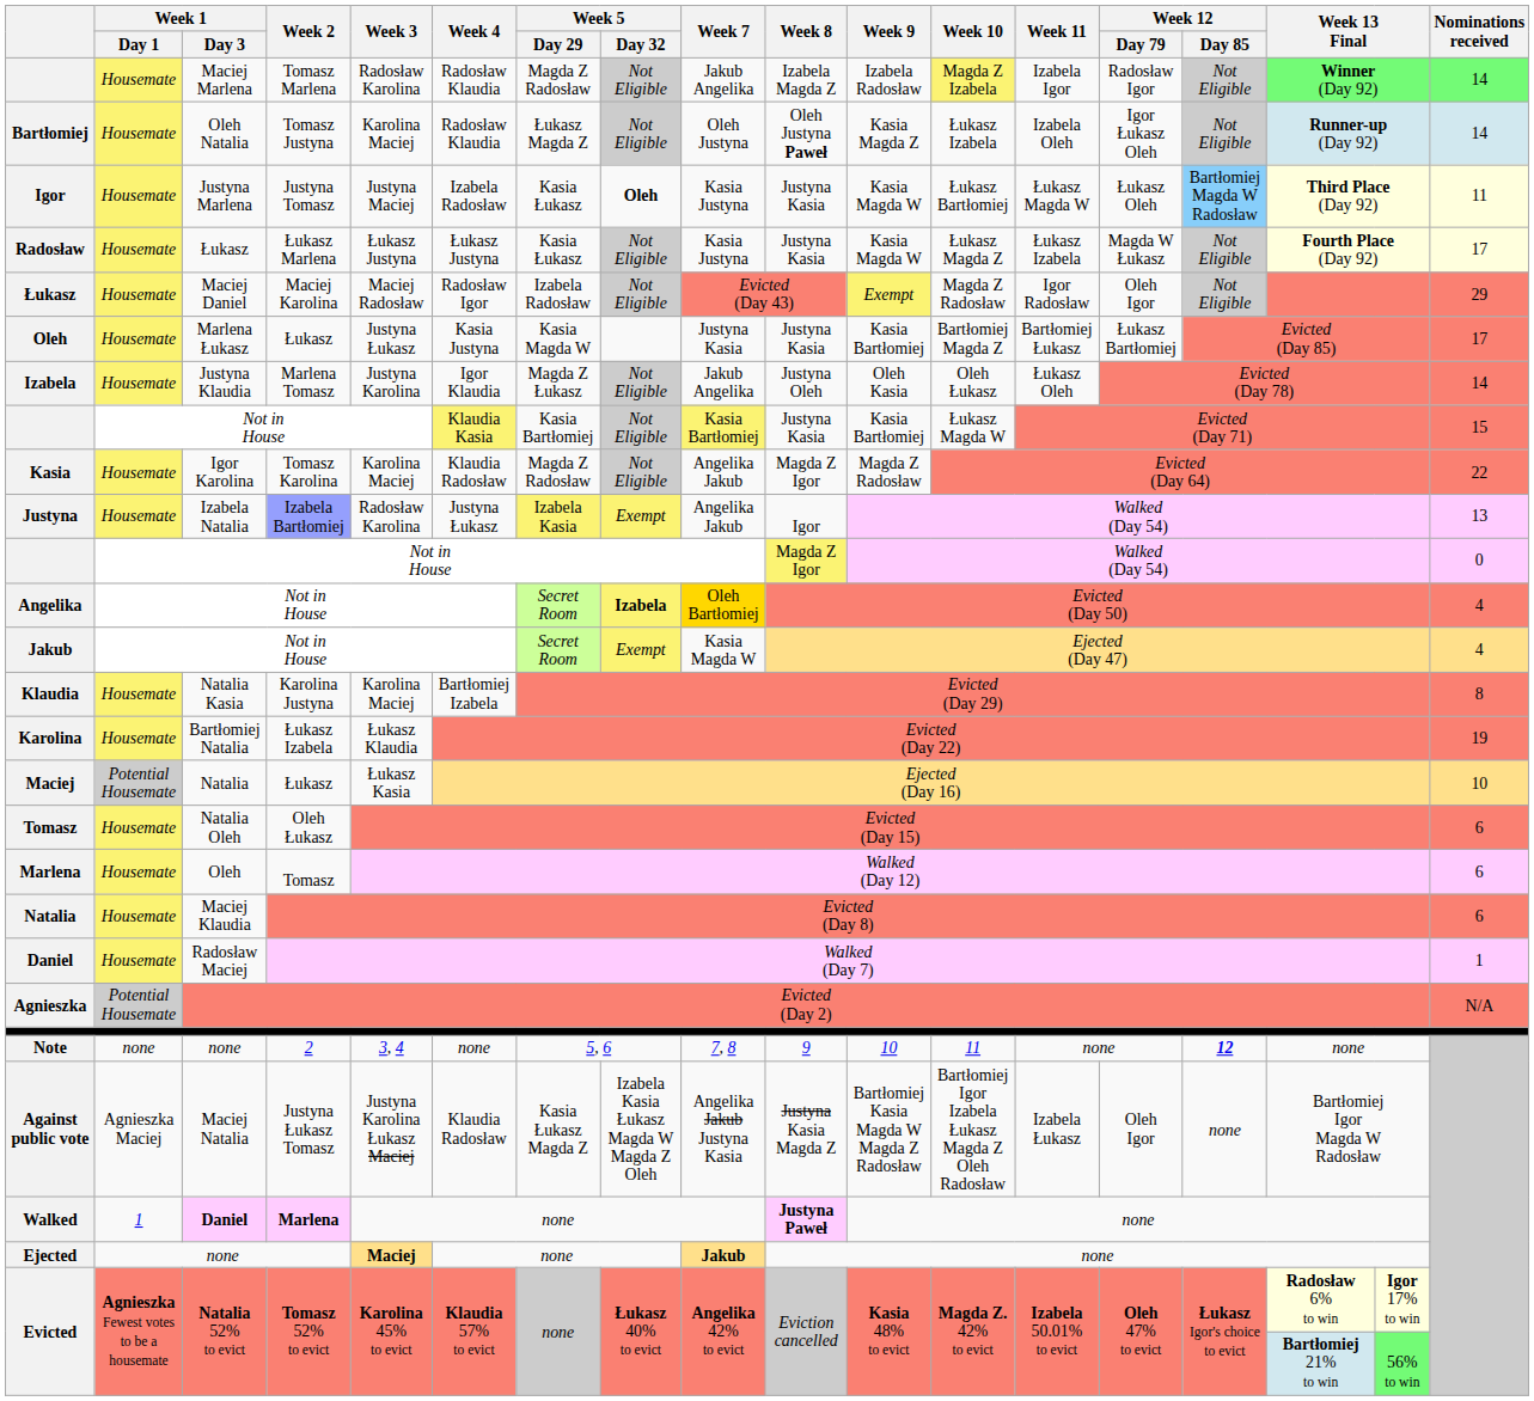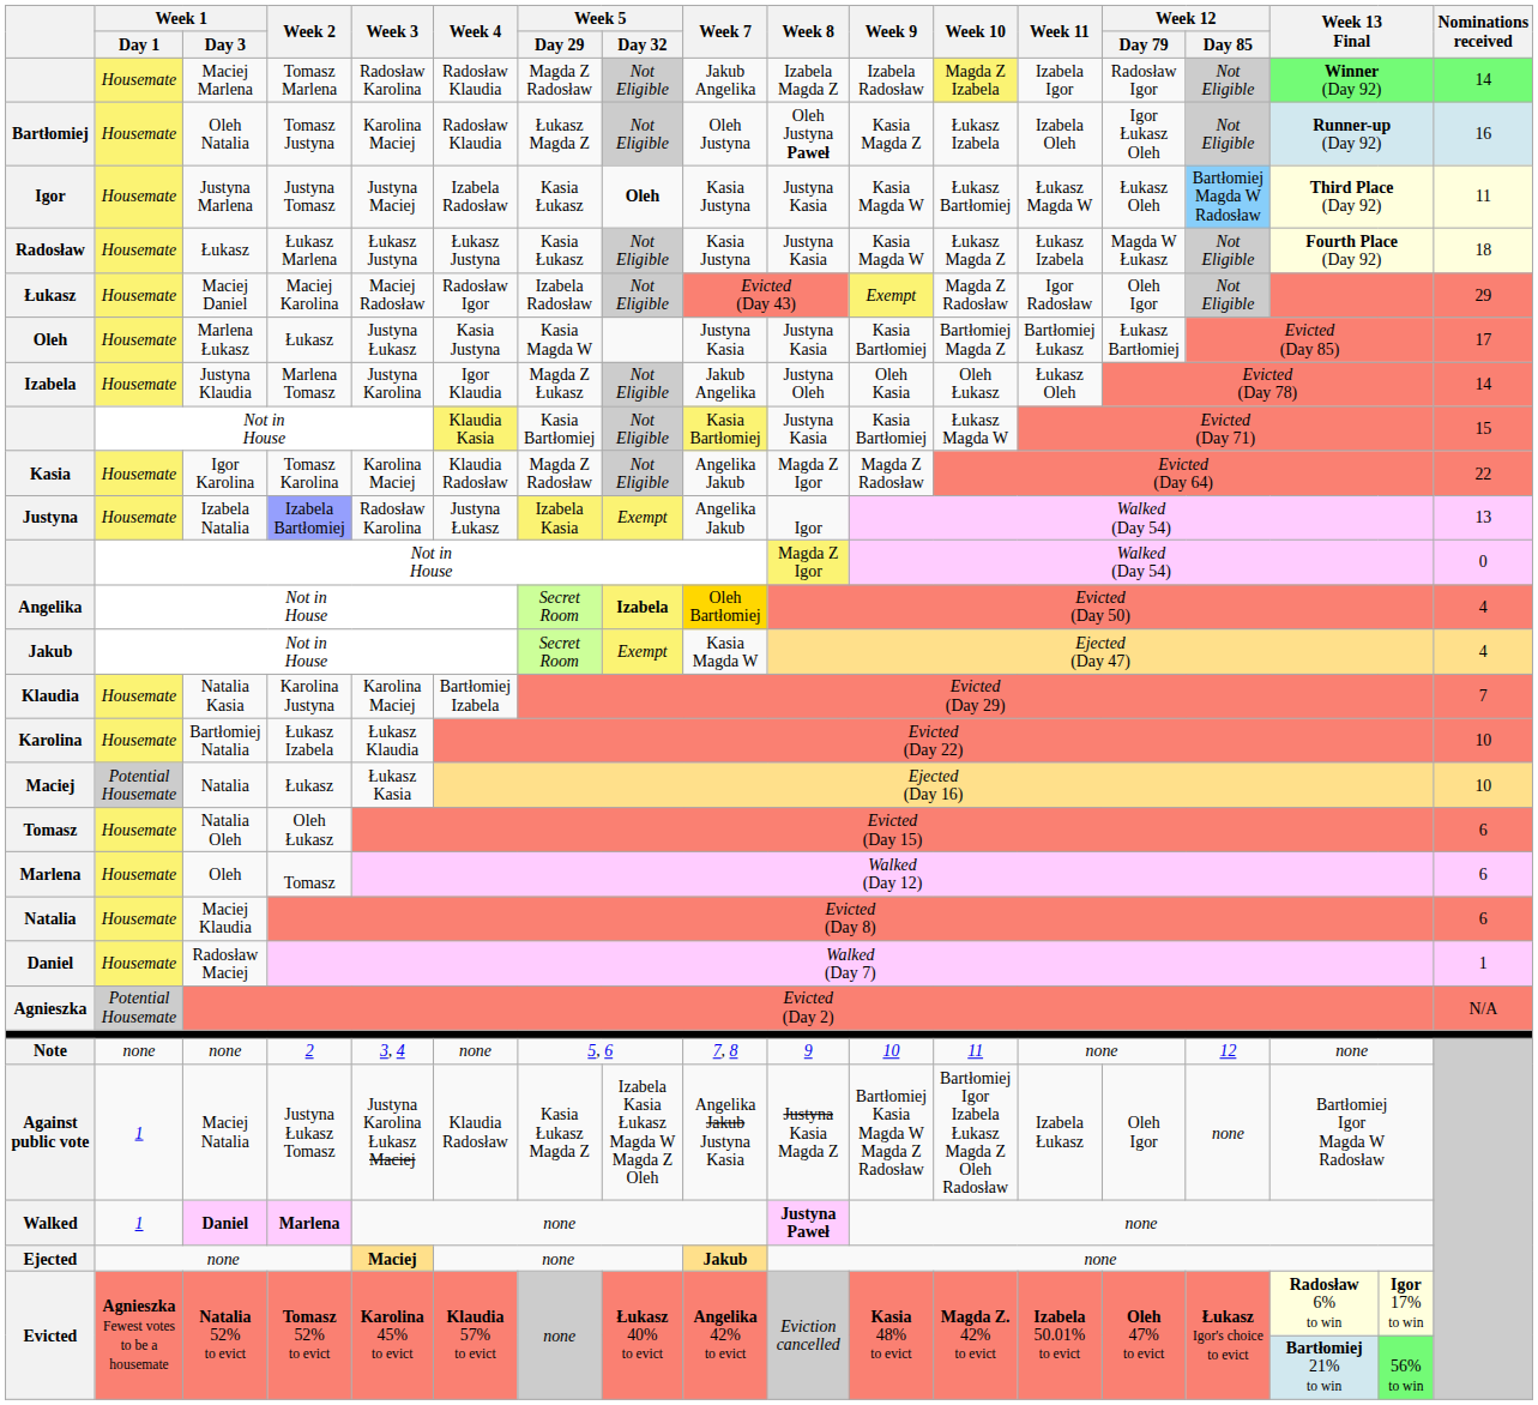Bartłomiej | Nominations received: 14 -> 16
Radosław | Nominations received: 17 -> 18
Klaudia | Nominations received: 8 -> 7
Karolina | Nominations received: 19 -> 10
Note | Week 12 / Day 85: bold -> normal
Against public vote | Week 1 / Day 1: Agnieszka Maciej -> 1
